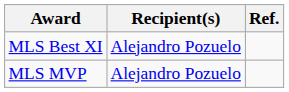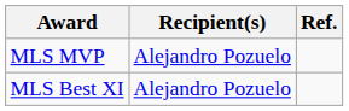rows swapped: MLS MVP <-> MLS Best XI
